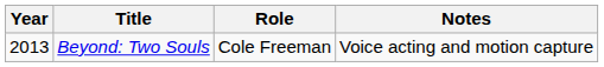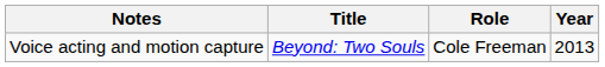columns swapped: Year <-> Notes
